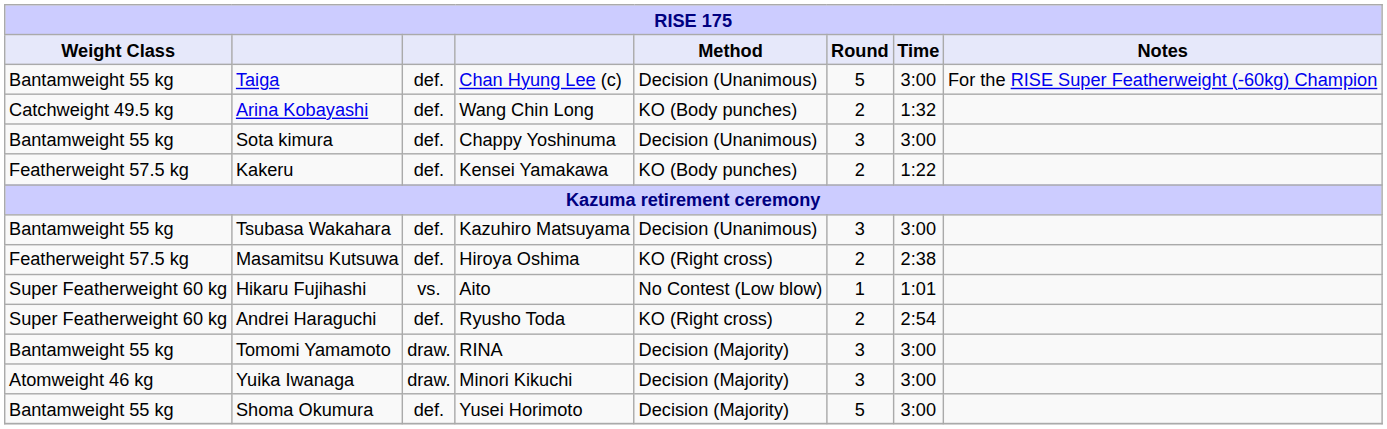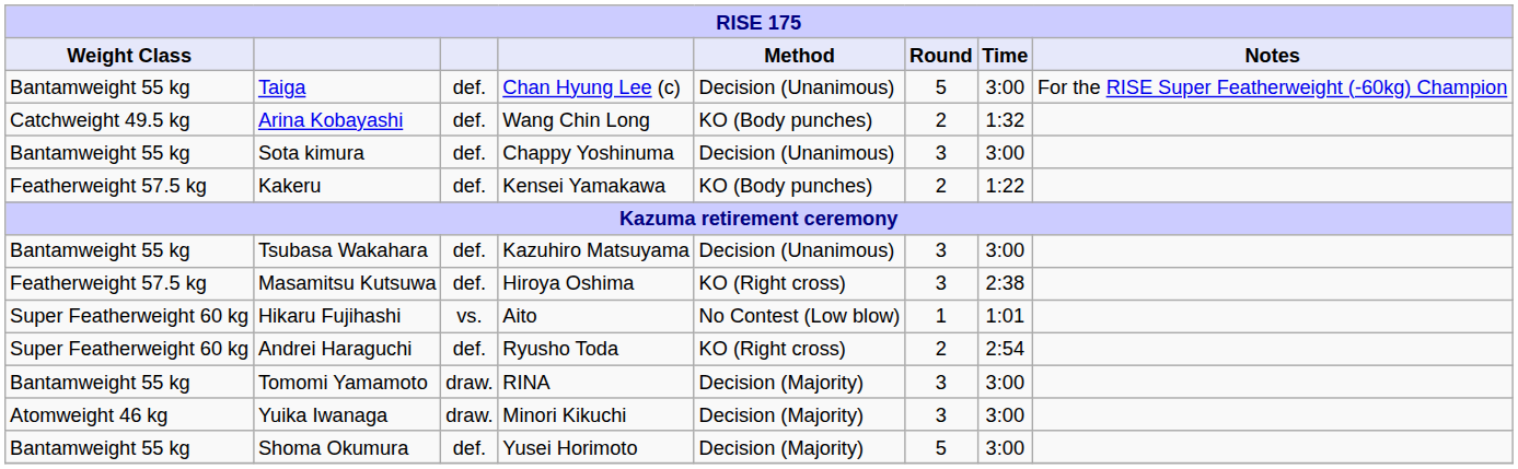Masamitsu Kutsuwa | Round: 2 -> 3
